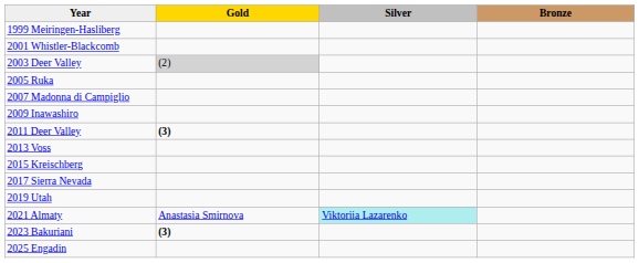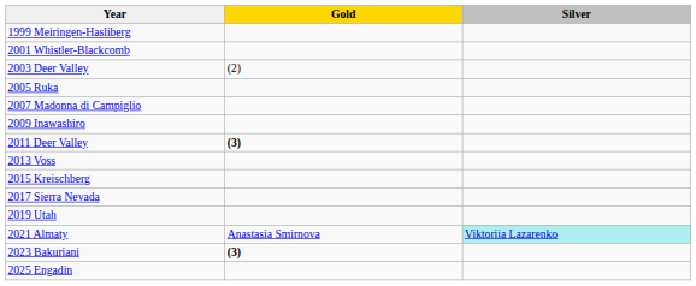- column: Bronze
2003 Deer Valley | Gold: lightgrey background -> no background
